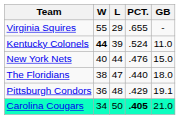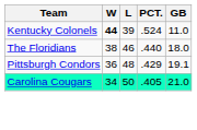- row: Virginia Squires | 55 | 29 | .655 | -
- row: New York Nets | 40 | 44 | .476 | 15.0
The Floridians | L: 47 -> 46
Carolina Cougars | PCT.: bold -> normal
